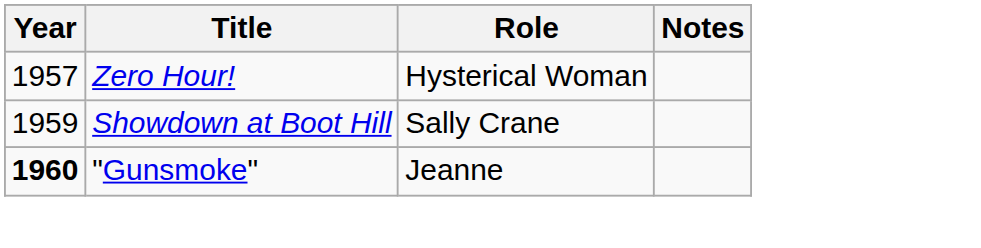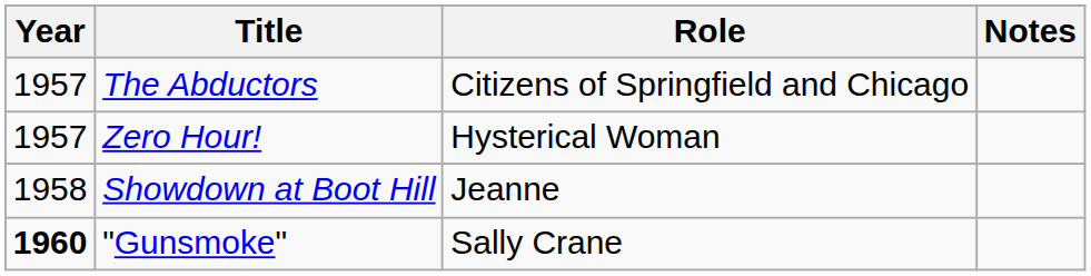+ row: 1957 | The Abductors | Citizens of Springfield and Chicago
Showdown at Boot Hill | Year: 1959 -> 1958
Showdown at Boot Hill | Role: Sally Crane -> Jeanne
"Gunsmoke" | Role: Jeanne -> Sally Crane
